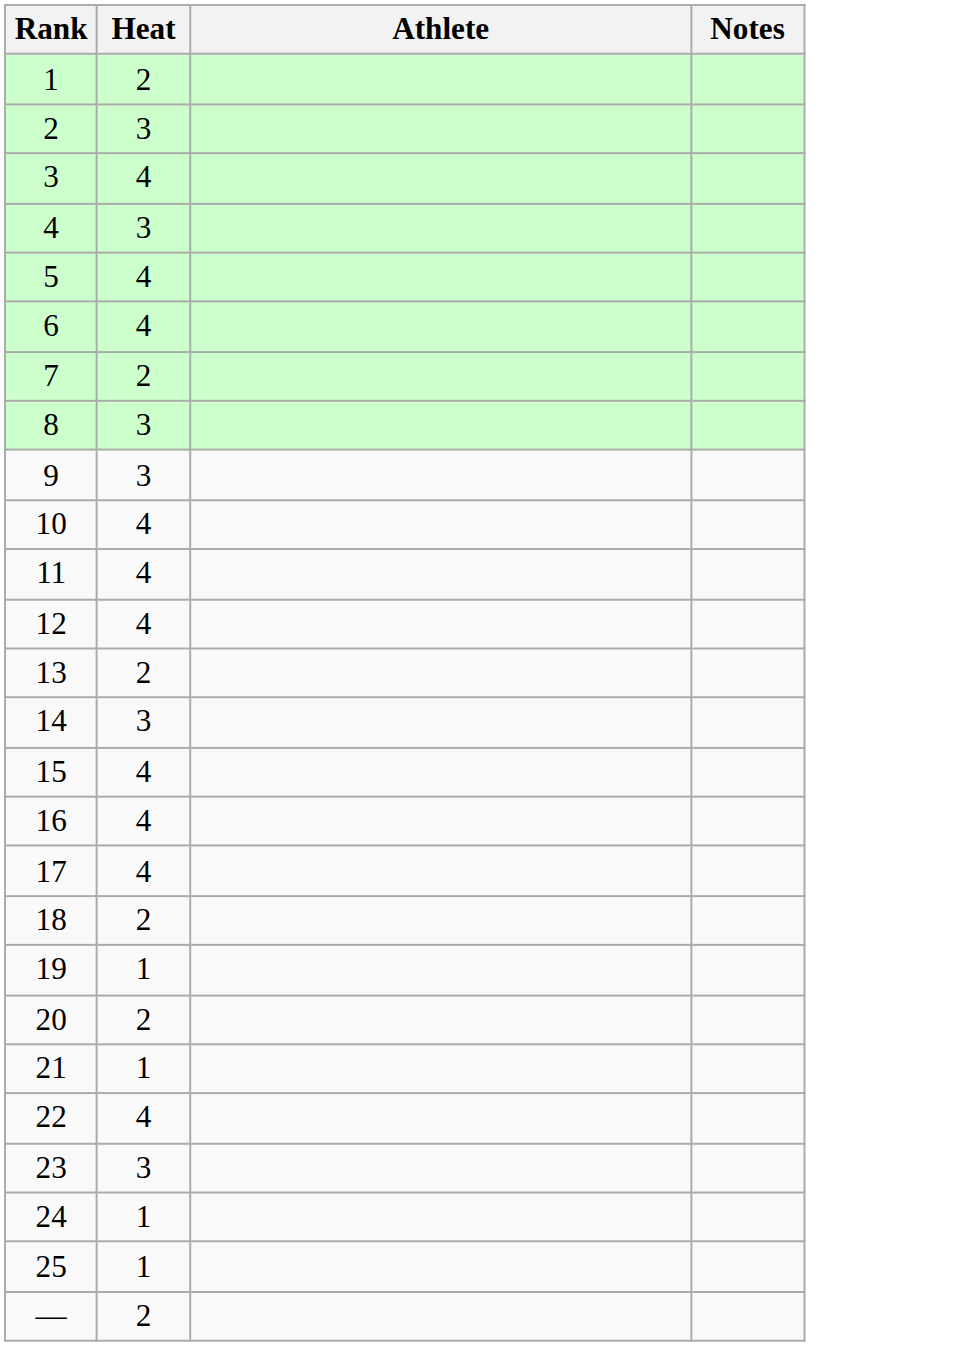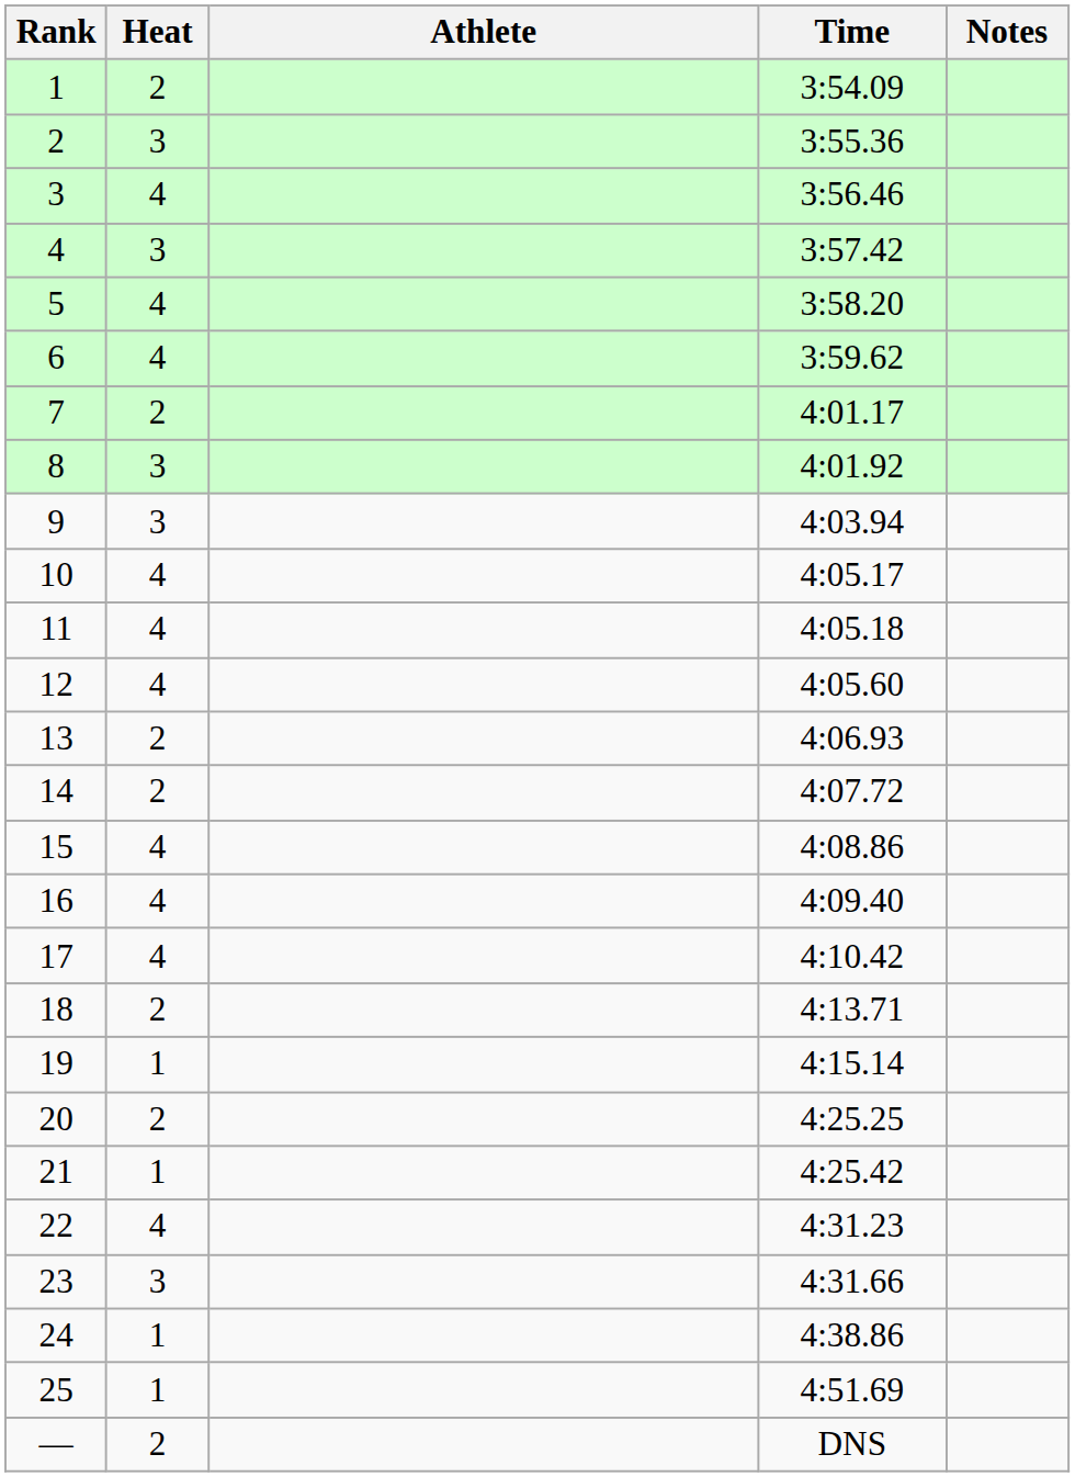+ column: Time | 3:54.09 | 3:55.36 | 3:56.46 | 3:57.42 | 3:58.20 | 3:59.62 | 4:01.17 | 4:01.92 | 4:03.94 | 4:05.17 | 4:05.18 | 4:05.60 | 4:06.93 | 4:07.72 | 4:08.86 | 4:09.40 | 4:10.42 | 4:13.71 | 4:15.14 | 4:25.25 | 4:25.42 | 4:31.23 | 4:31.66 | 4:38.86 | 4:51.69 | DNS
14 | Heat: 3 -> 2
